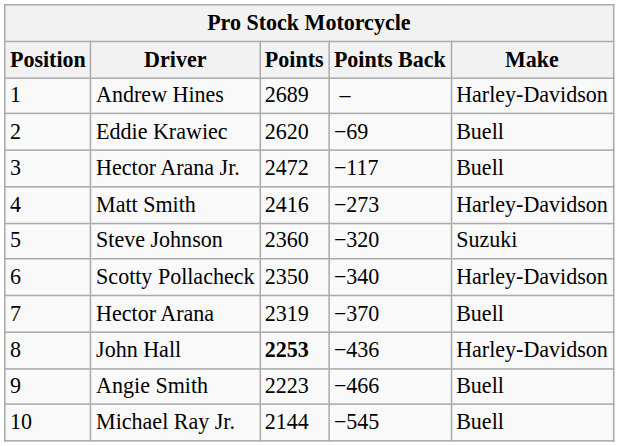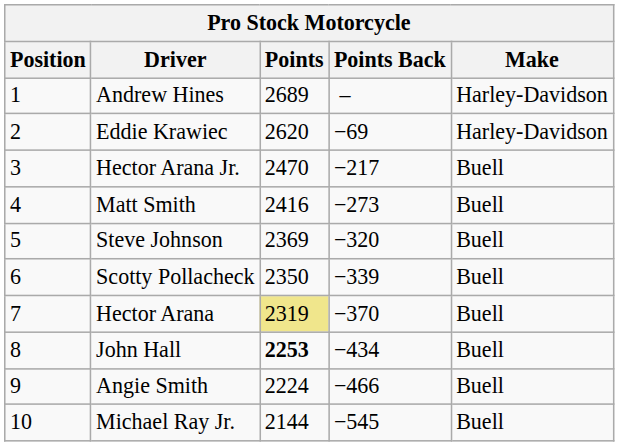Eddie Krawiec | Make: Buell -> Harley-Davidson
Hector Arana Jr. | Points: 2472 -> 2470
Hector Arana Jr. | Points Back: −117 -> −217
Matt Smith | Make: Harley-Davidson -> Buell
Steve Johnson | Points: 2360 -> 2369
Steve Johnson | Make: Suzuki -> Buell
Scotty Pollacheck | Points Back: −340 -> −339
Scotty Pollacheck | Make: Harley-Davidson -> Buell
Hector Arana | Points: no background -> khaki background
John Hall | Points Back: −436 -> −434
John Hall | Make: Harley-Davidson -> Buell
Angie Smith | Points: 2223 -> 2224
